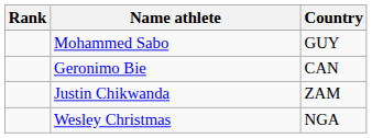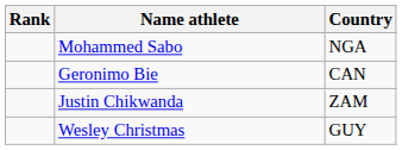Mohammed Sabo | Country: GUY -> NGA
Wesley Christmas | Country: NGA -> GUY
